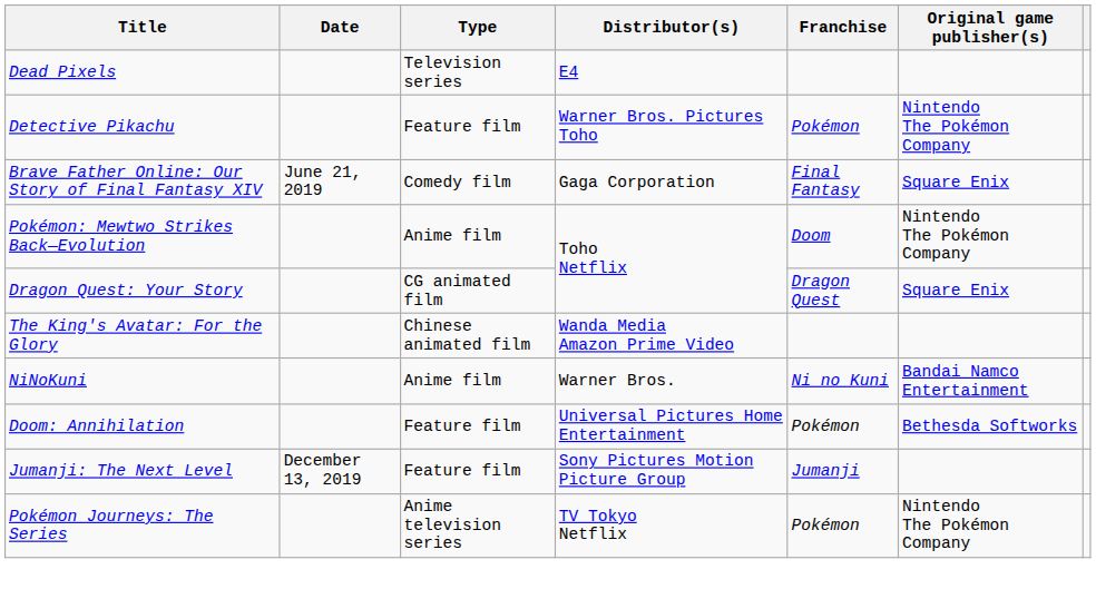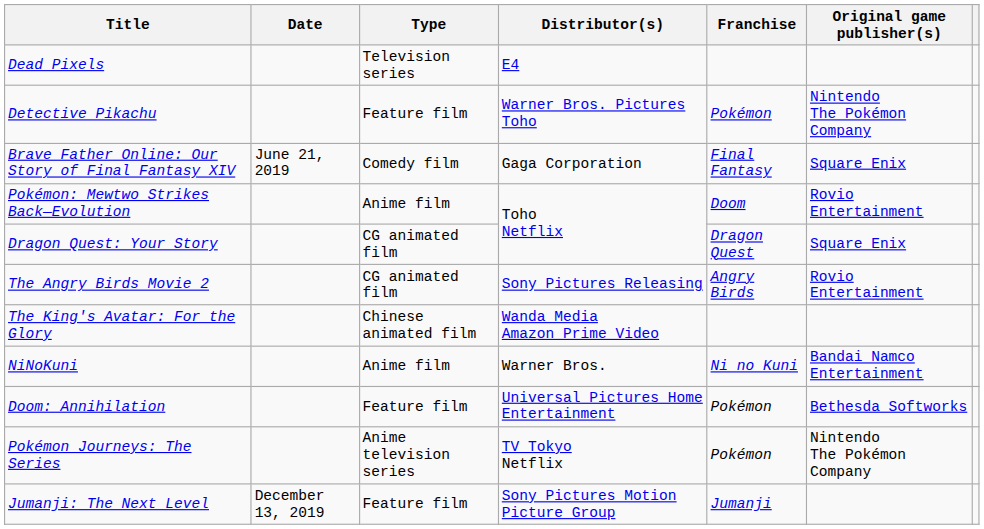Pokémon: Mewtwo Strikes Back—Evolution | Original game publisher(s): Nintendo The Pokémon Company -> Rovio Entertainment
+ row: The Angry Birds Movie 2 | CG animated film | Sony Pictures Releasing | Angry Birds | Rovio Entertainment
rows swapped: Pokémon Journeys: The Series <-> Jumanji: The Next Level
